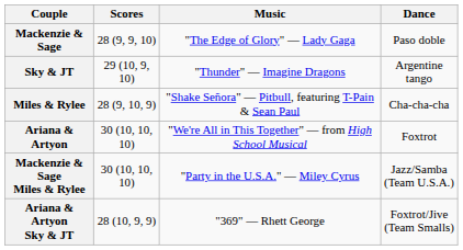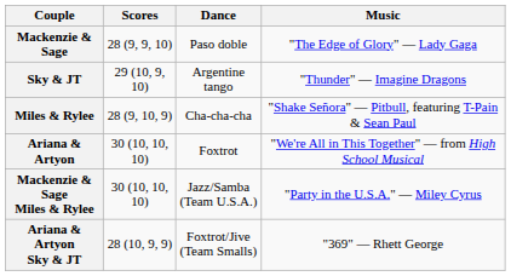columns swapped: Dance <-> Music
